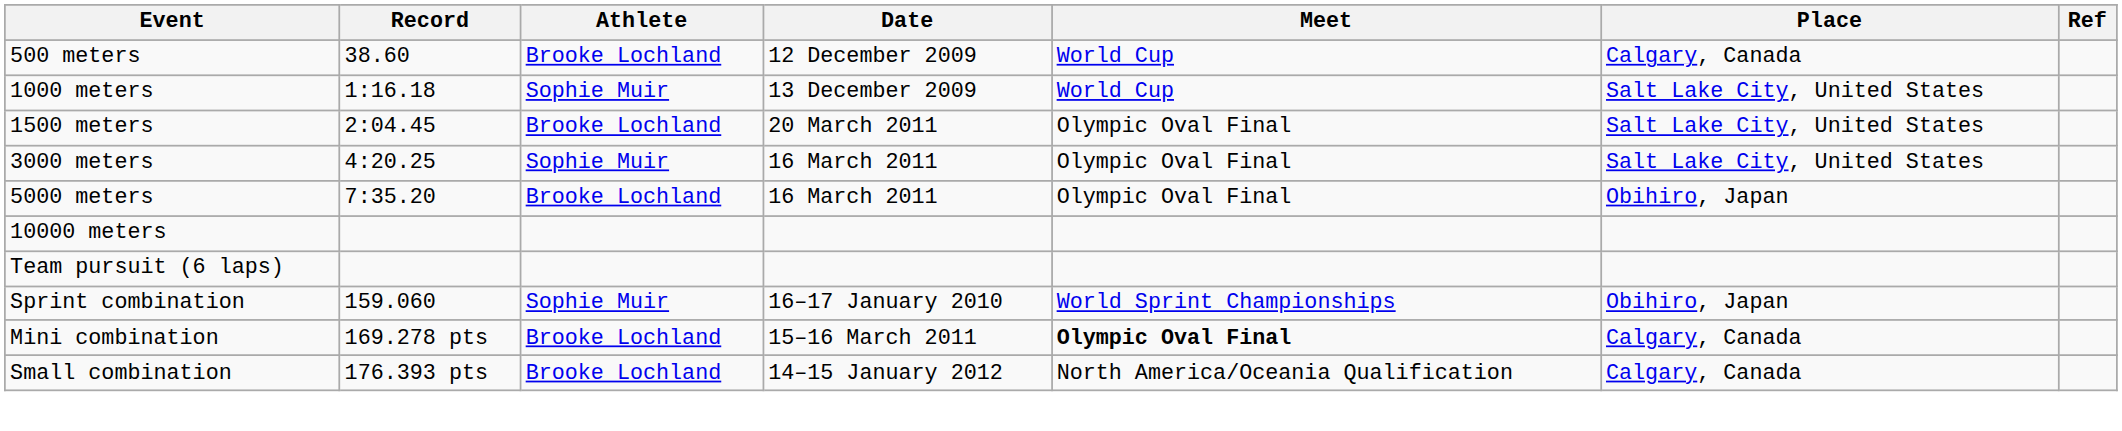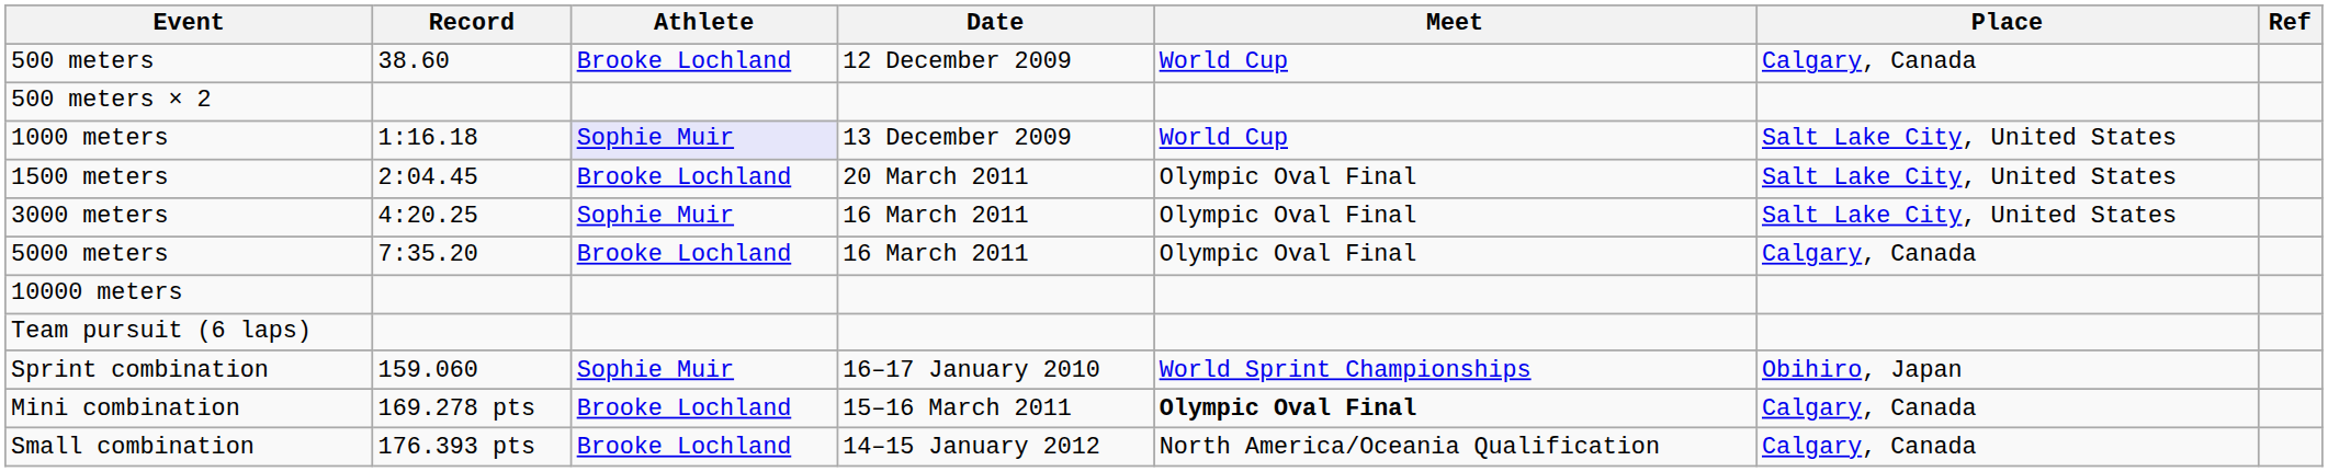+ row: 500 meters × 2
1000 meters | Athlete: no background -> lavender background
5000 meters | Place: Obihiro, Japan -> Calgary, Canada
